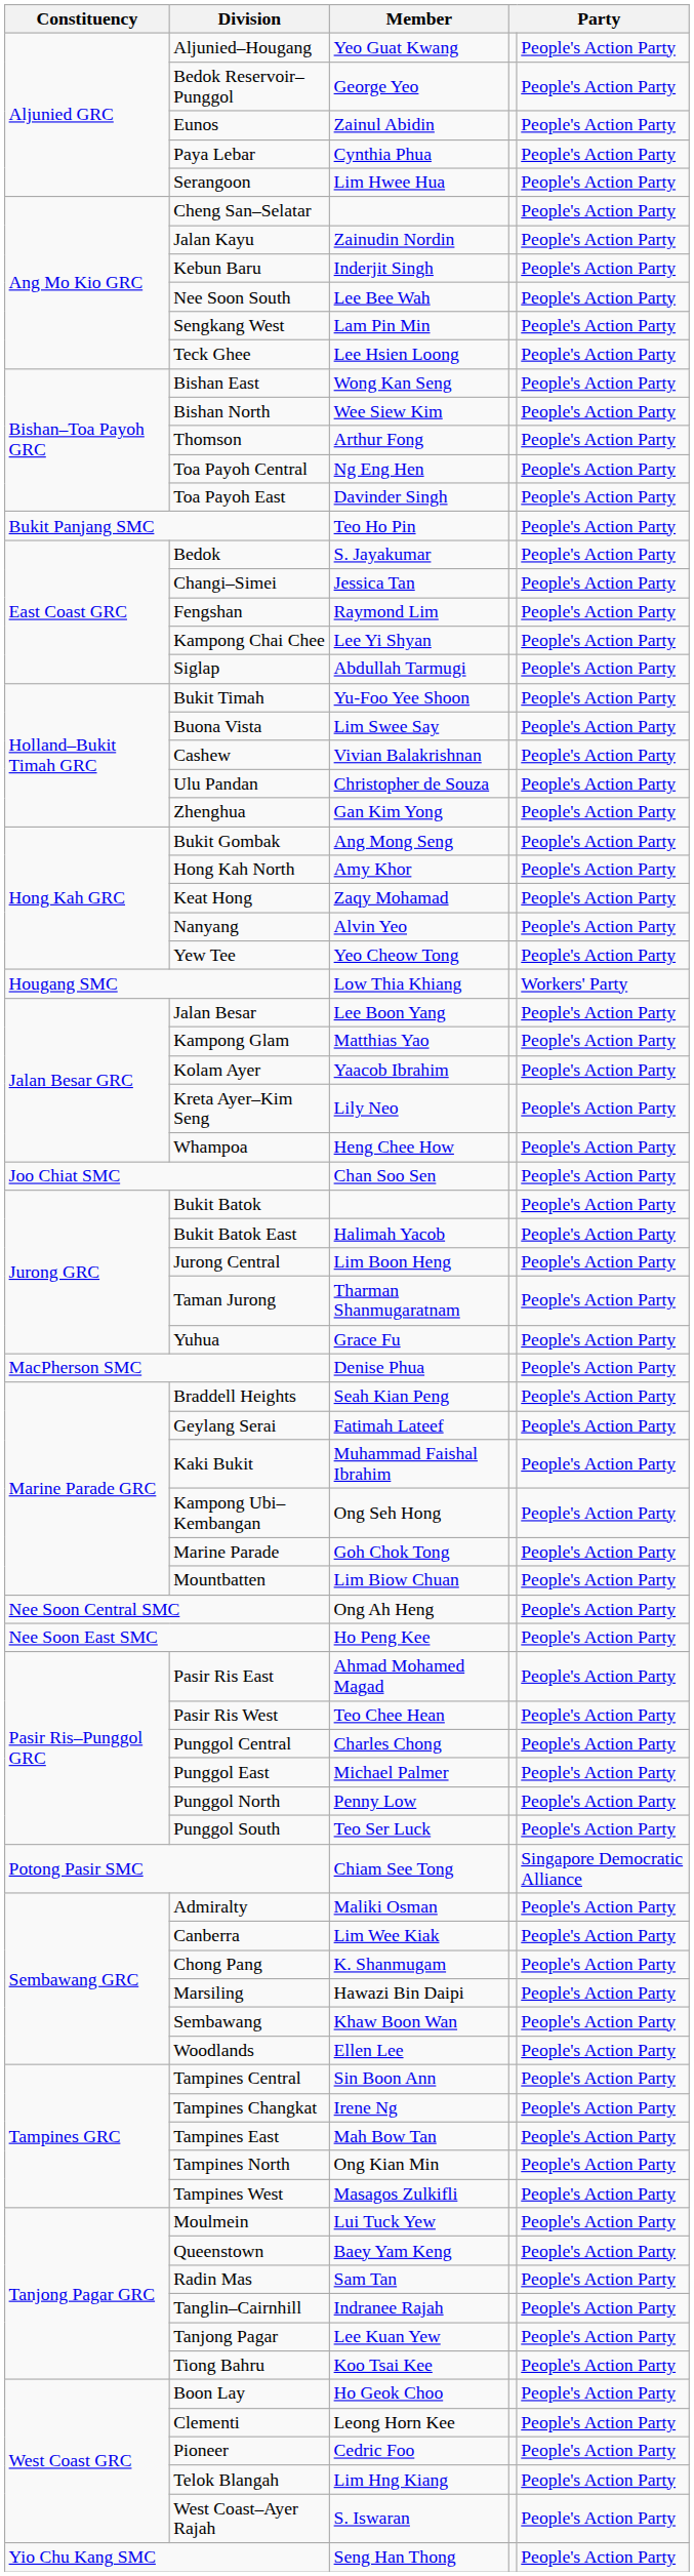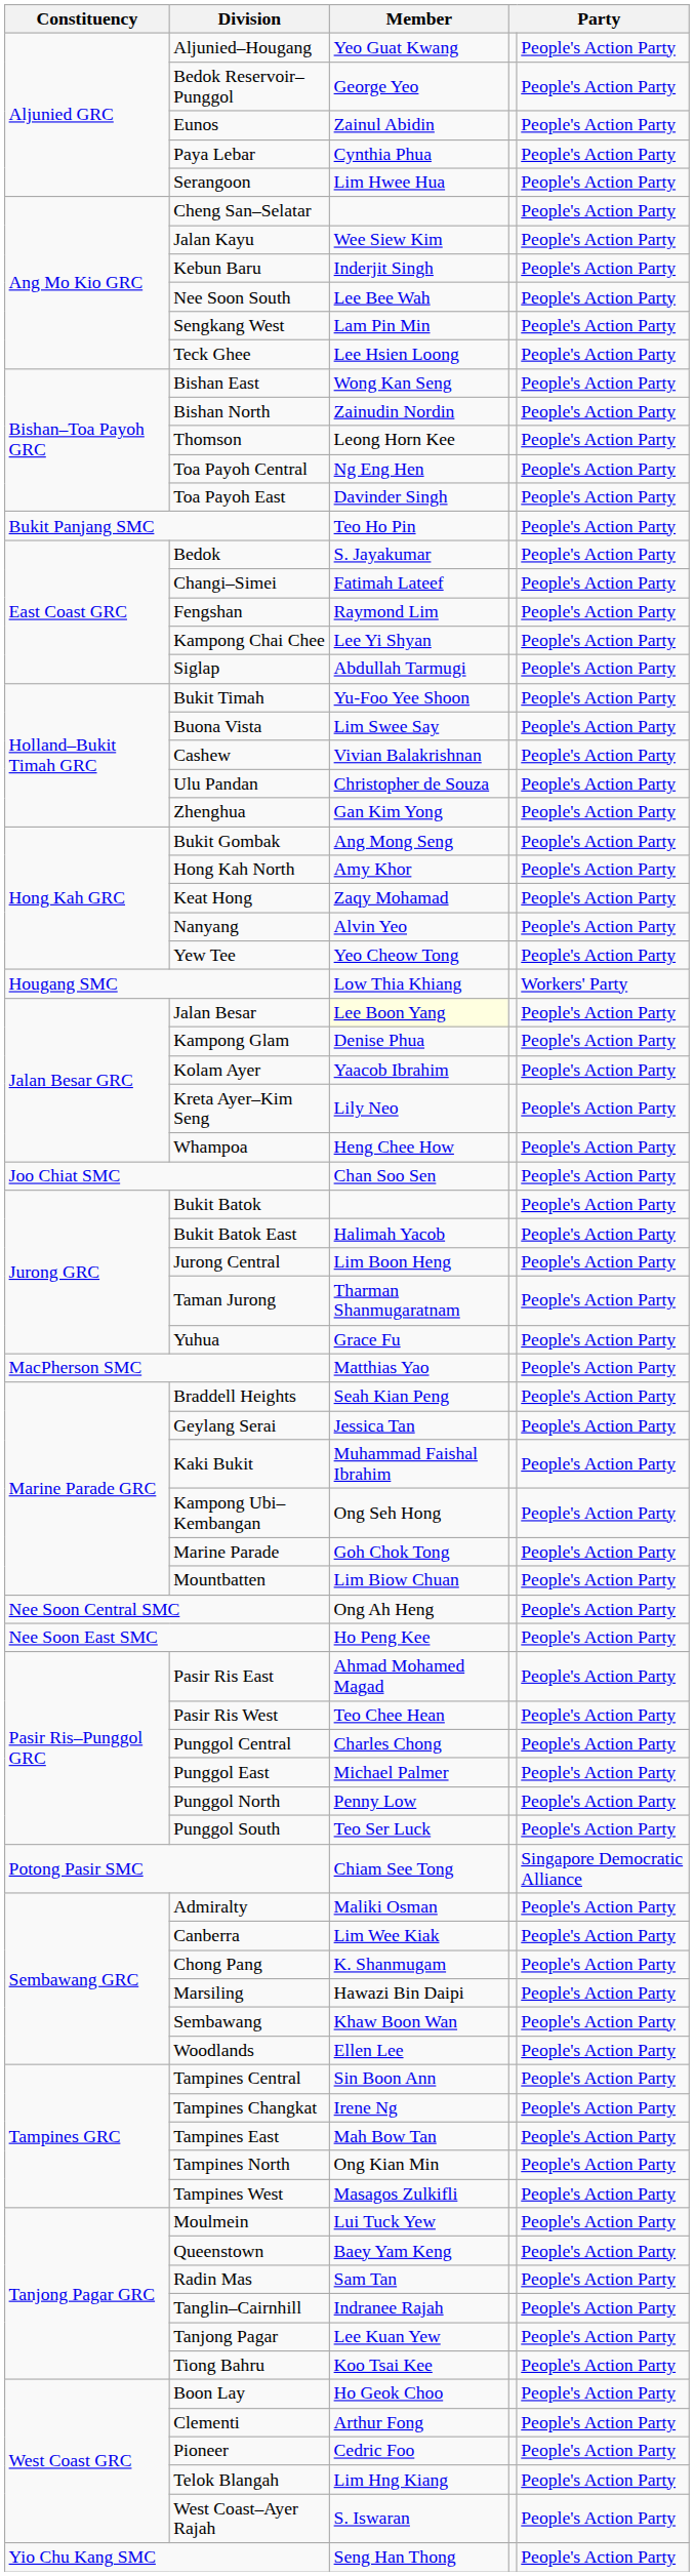Jalan Kayu | Member: Zainudin Nordin -> Wee Siew Kim
Bishan North | Member: Wee Siew Kim -> Zainudin Nordin
Thomson | Member: Arthur Fong -> Leong Horn Kee
Changi–Simei | Member: Jessica Tan -> Fatimah Lateef
Jalan Besar | Member: no background -> lightyellow background
Kampong Glam | Member: Matthias Yao -> Denise Phua
MacPherson SMC | Member: Denise Phua -> Matthias Yao
Geylang Serai | Member: Fatimah Lateef -> Jessica Tan
Clementi | Member: Leong Horn Kee -> Arthur Fong
